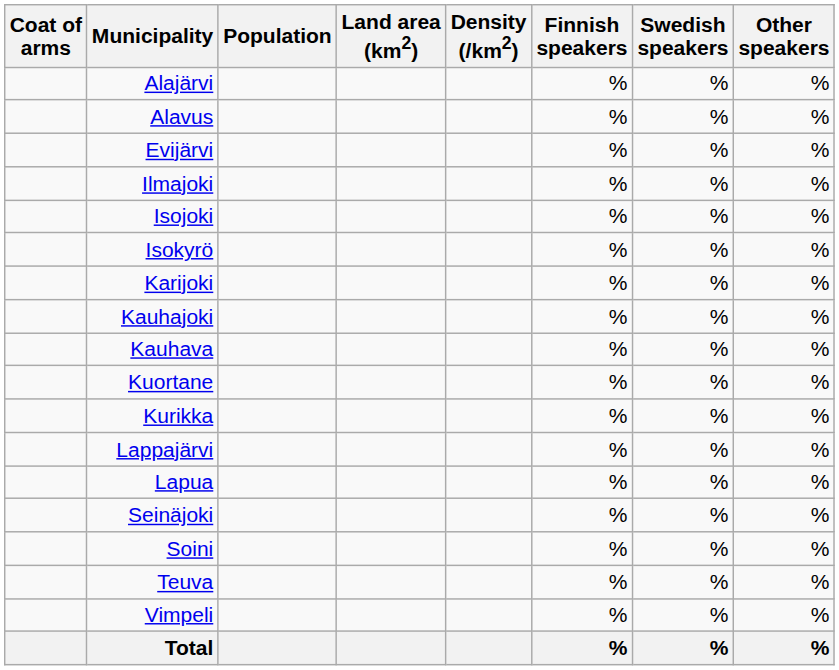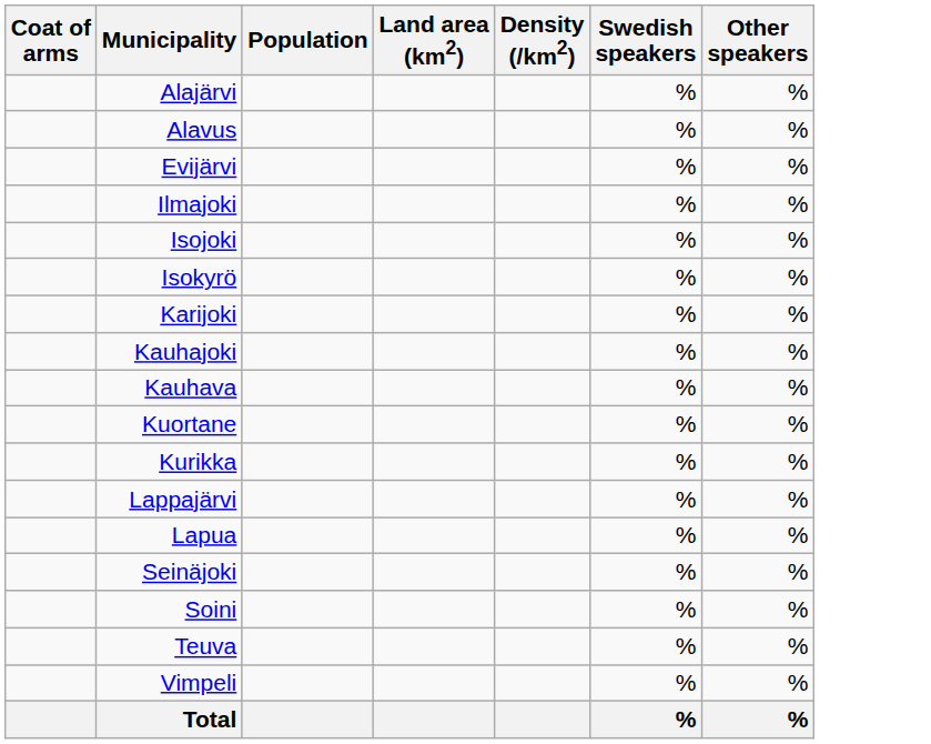- column: Finnish speakers | % | % | % | % | % | % | % | % | % | % | % | % | % | % | % | % | % | %
